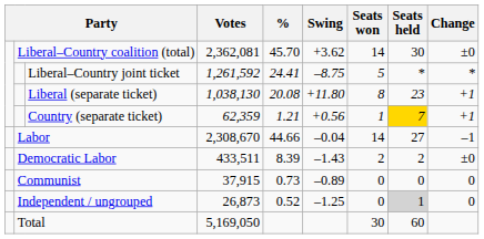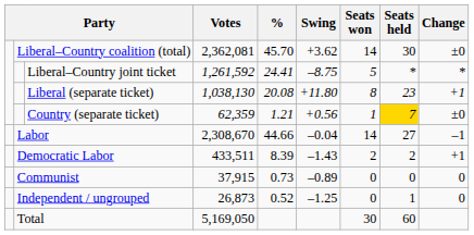Country (separate ticket) | Change: +1 -> ±0
Democratic Labor | Change: ±0 -> +1
Independent / ungrouped | Seats held: lightgrey background -> no background
